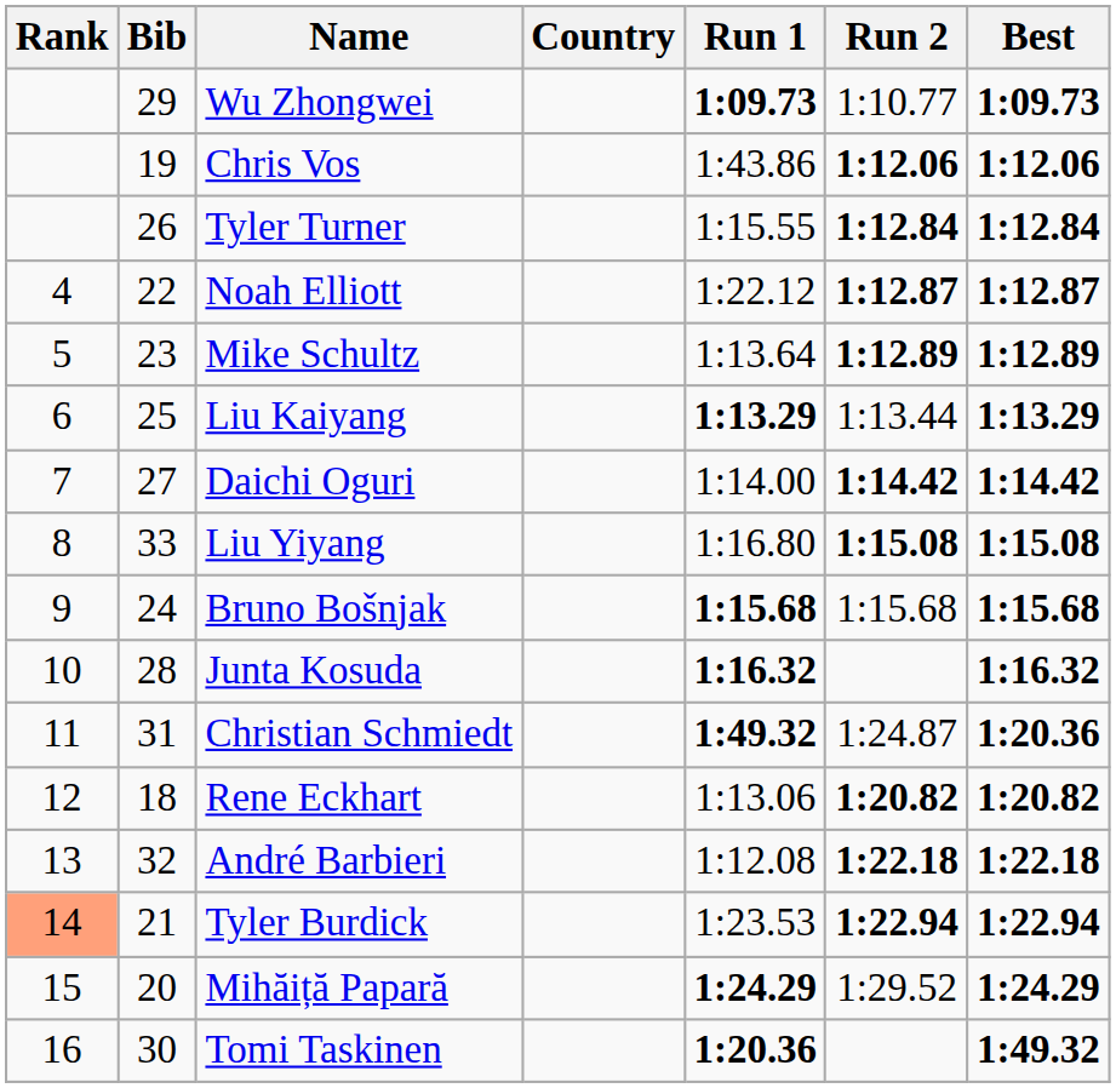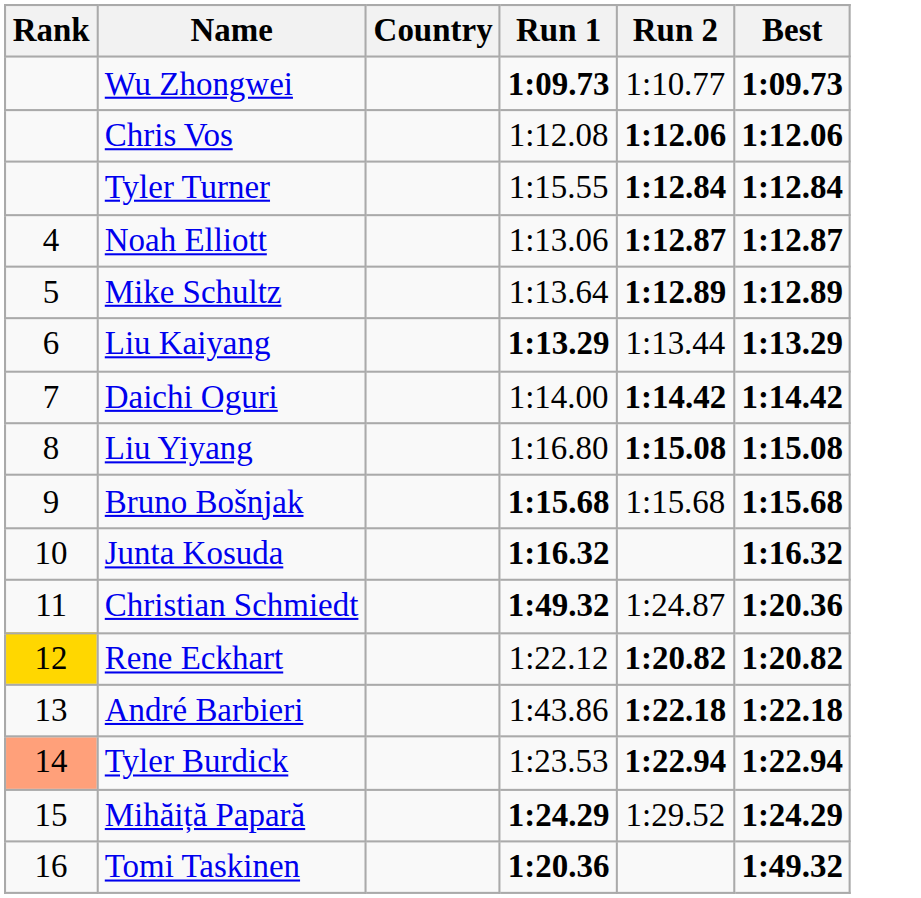- column: Bib | 29 | 19 | 26 | 22 | 23 | 25 | 27 | 33 | 24 | 28 | 31 | 18 | 32 | 21 | 20 | 30
Chris Vos | Run 1: 1:43.86 -> 1:12.08
Noah Elliott | Run 1: 1:22.12 -> 1:13.06
Rene Eckhart | Rank: no background -> gold background
Rene Eckhart | Run 1: 1:13.06 -> 1:22.12
André Barbieri | Run 1: 1:12.08 -> 1:43.86
